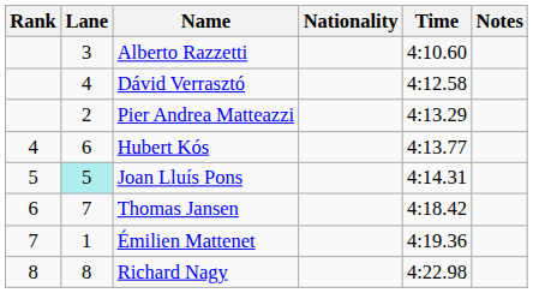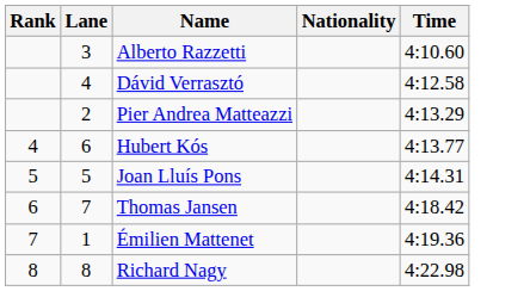- column: Notes
Joan Lluís Pons | Lane: paleturquoise background -> no background
